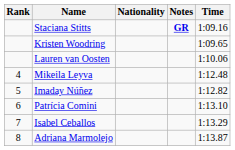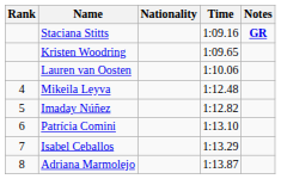columns swapped: Time <-> Notes
